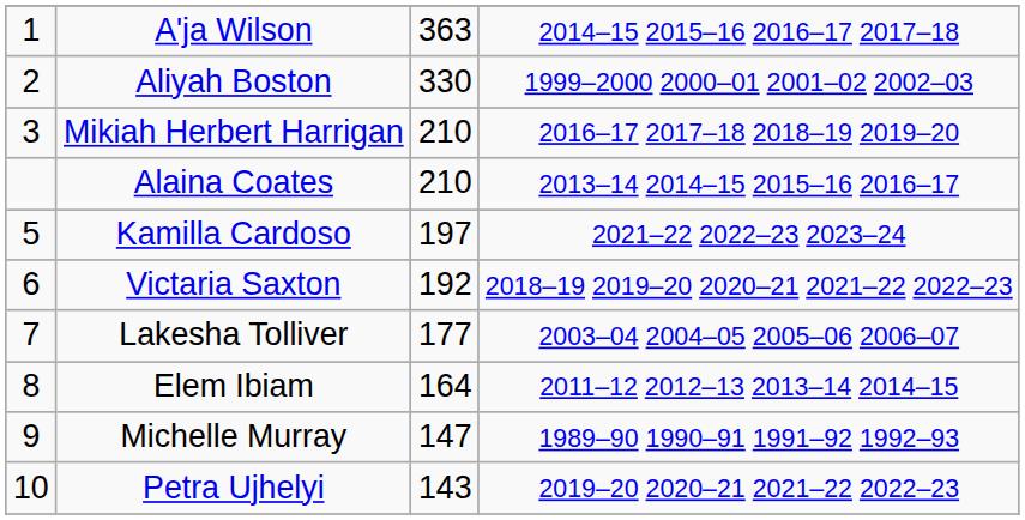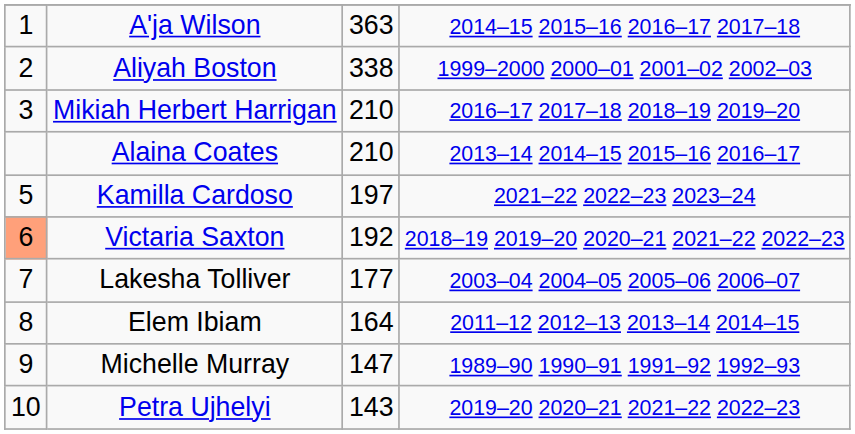Aliyah Boston | column 3: 330 -> 338
Victaria Saxton | column 1: no background -> lightsalmon background
